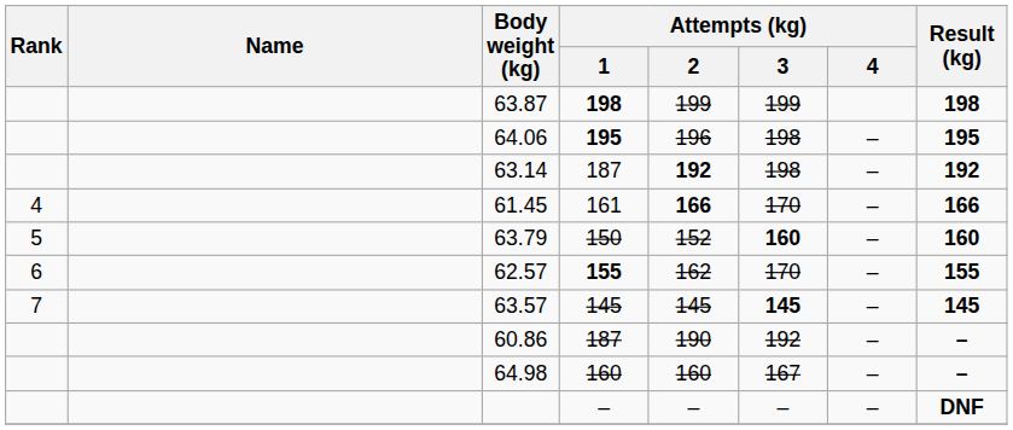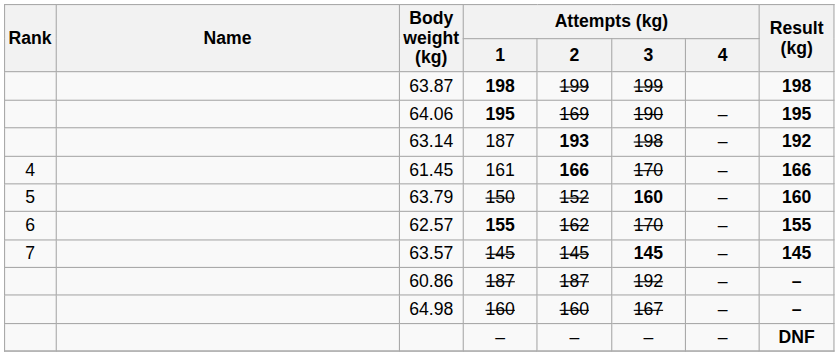64.06 | Attempts (kg) / 2: 196 -> 169
64.06 | Attempts (kg) / 3: 198 -> 190
63.14 | Attempts (kg) / 2: 192 -> 193
60.86 | Attempts (kg) / 2: 190 -> 187
